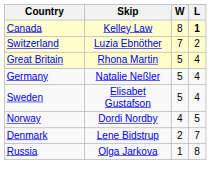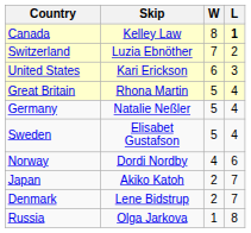+ row: United States | Kari Erickson | 6 | 3
Norway | L: 5 -> 6
+ row: Japan | Akiko Katoh | 2 | 7
